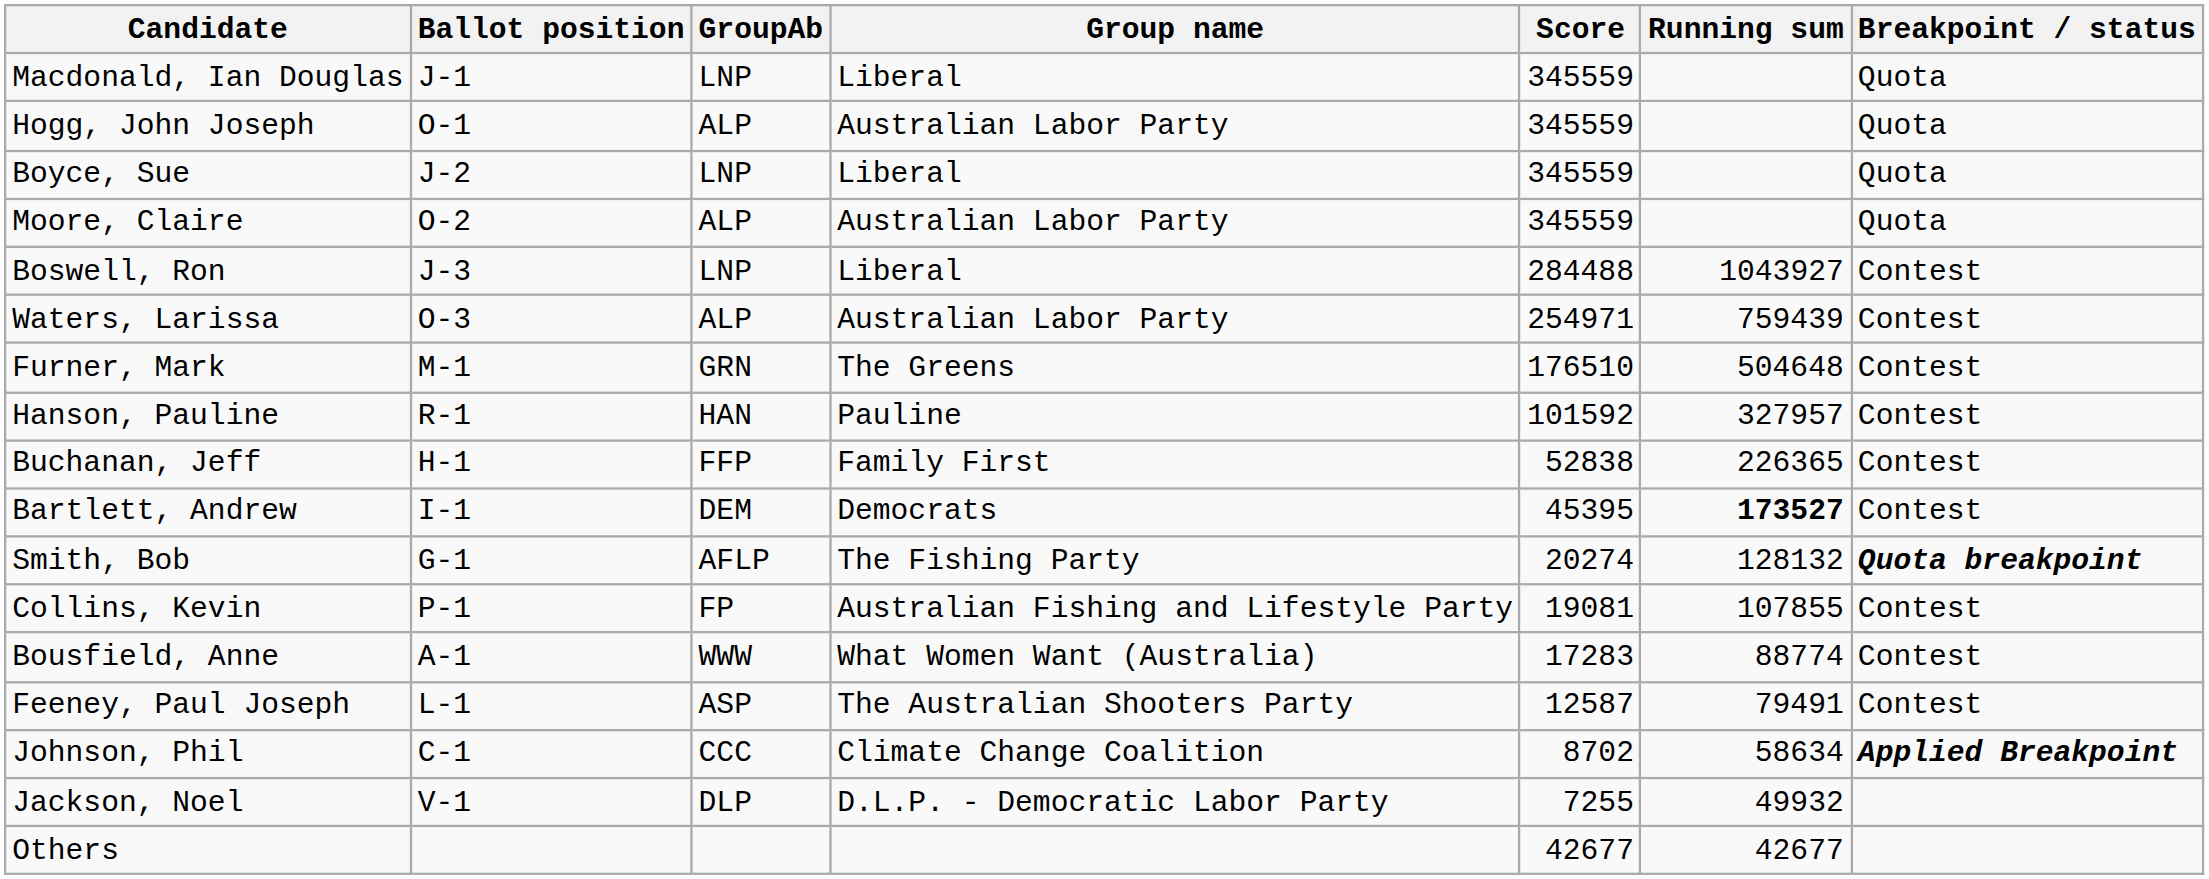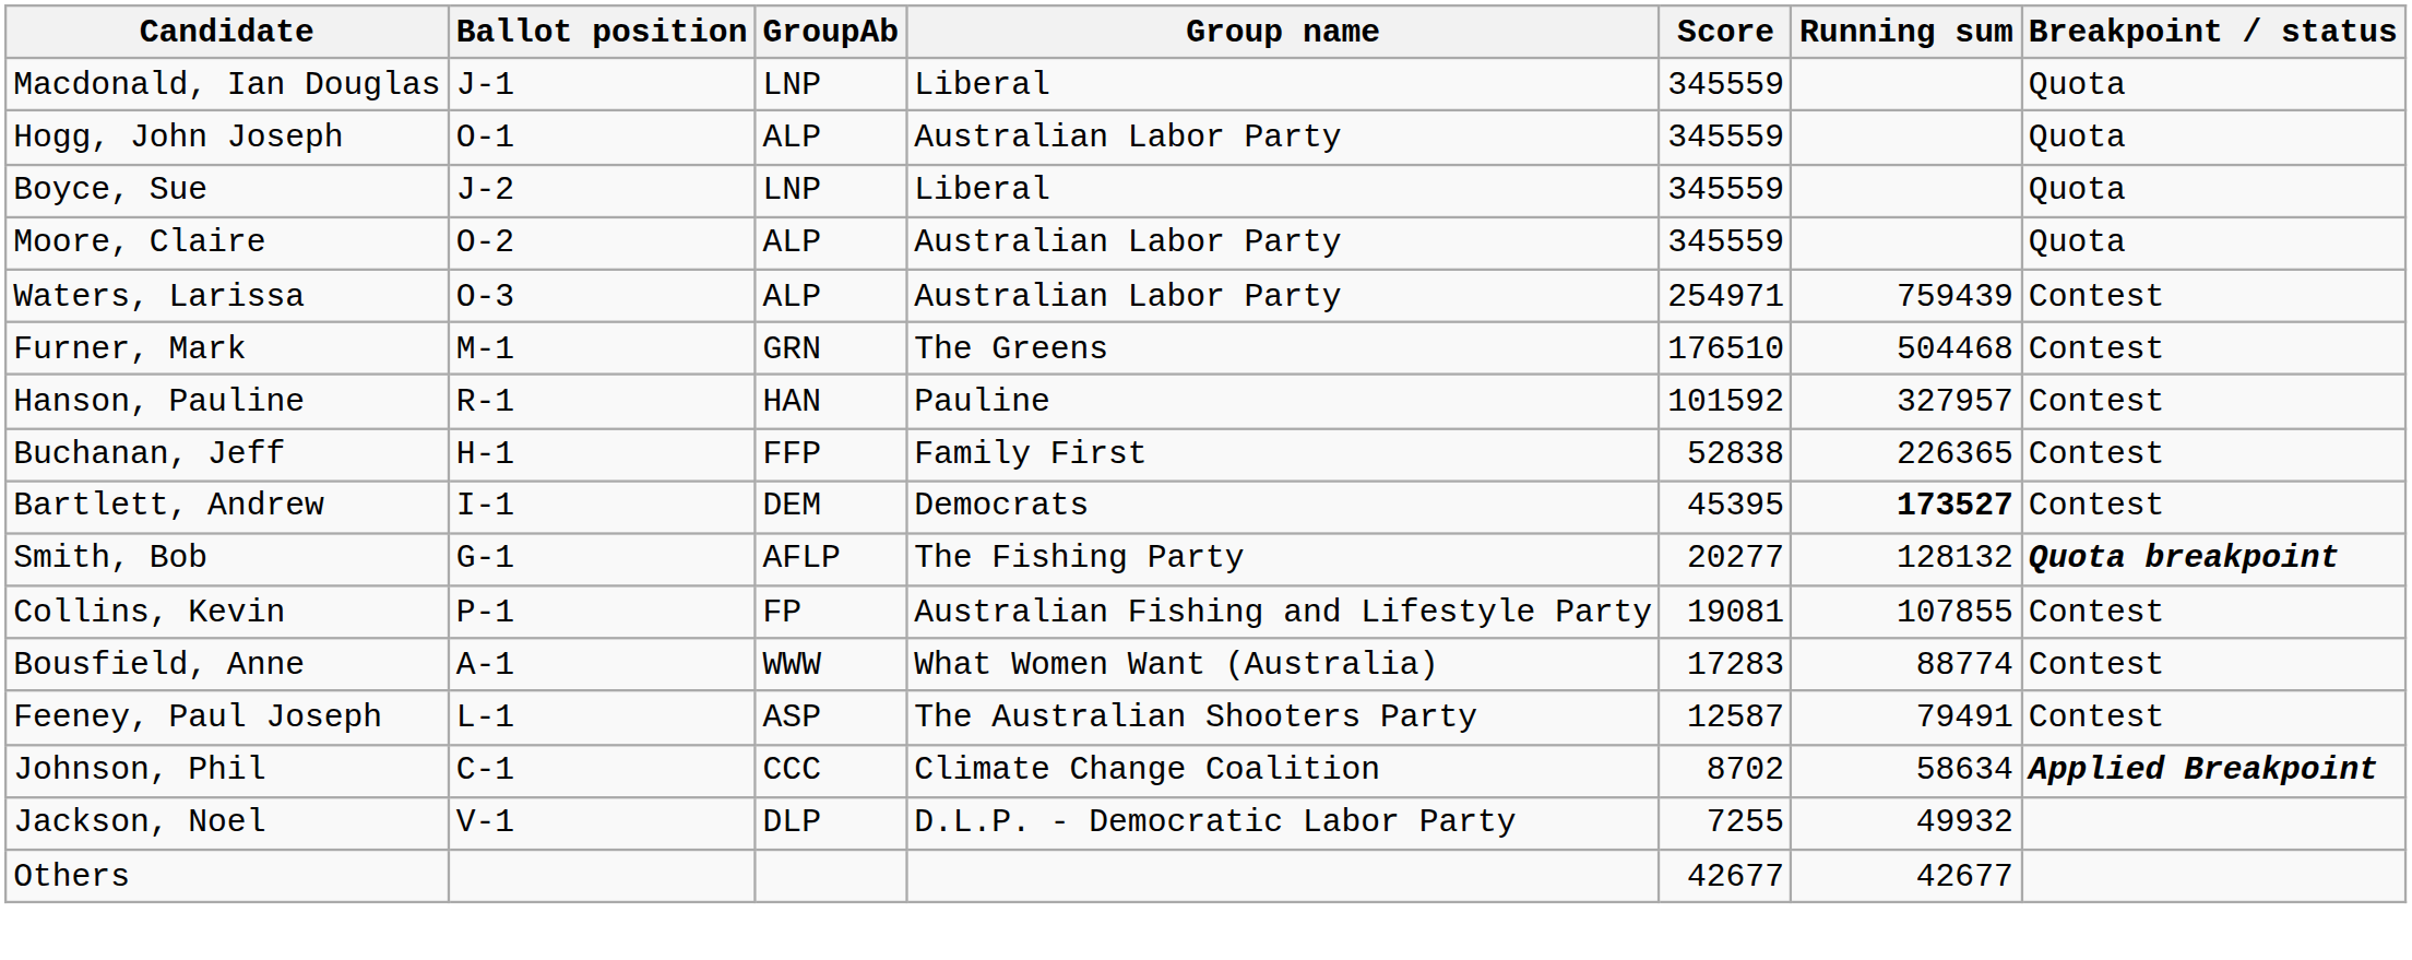- row: Boswell, Ron | J-3 | LNP | Liberal | 284488 | 1043927 | Contest
Furner, Mark | Running sum: 504648 -> 504468
Smith, Bob | Score: 20274 -> 20277
